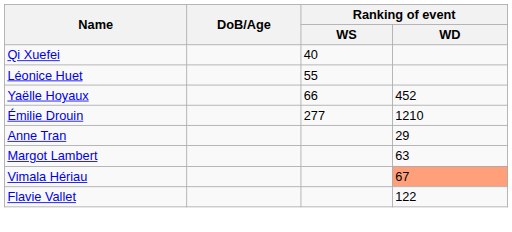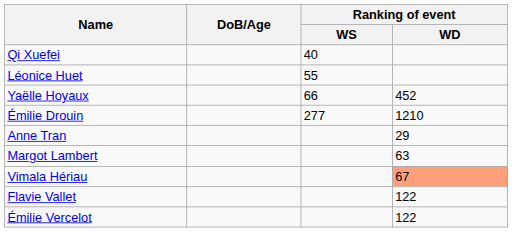+ row: Émilie Vercelot | 122
